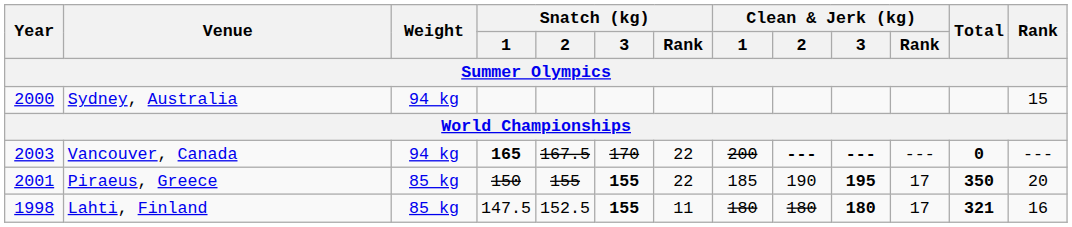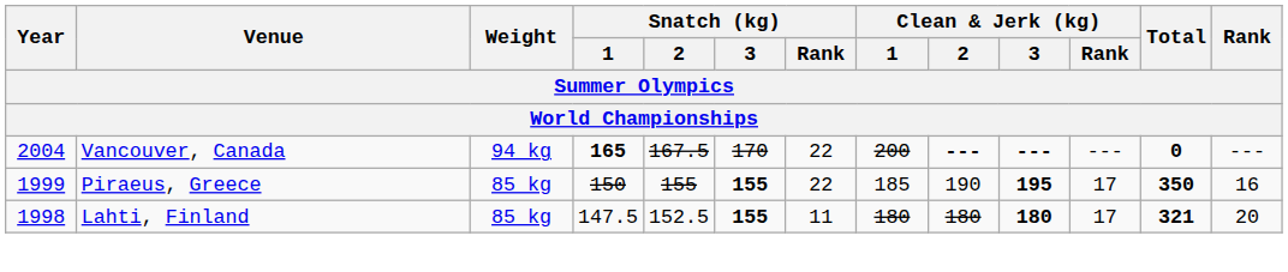- row: 2000 | Sydney, Australia | 94 kg | 15
Vancouver, Canada | Year: 2003 -> 2004
Piraeus, Greece | Year: 2001 -> 1999
Piraeus, Greece | Rank: 20 -> 16
Lahti, Finland | Rank: 16 -> 20
